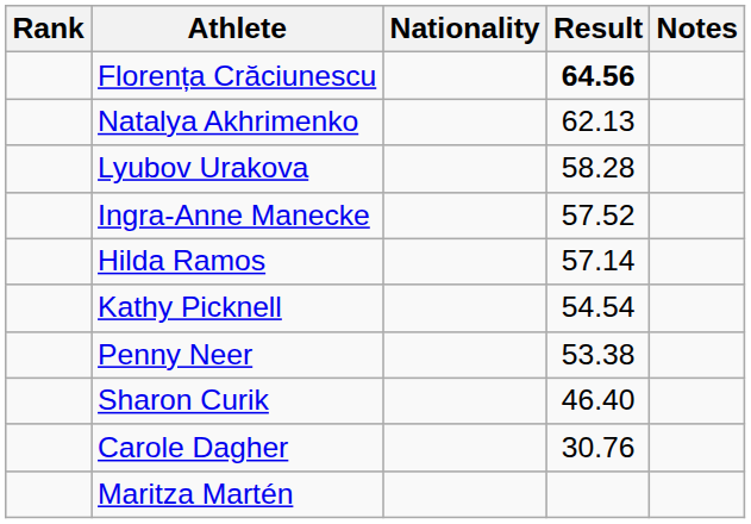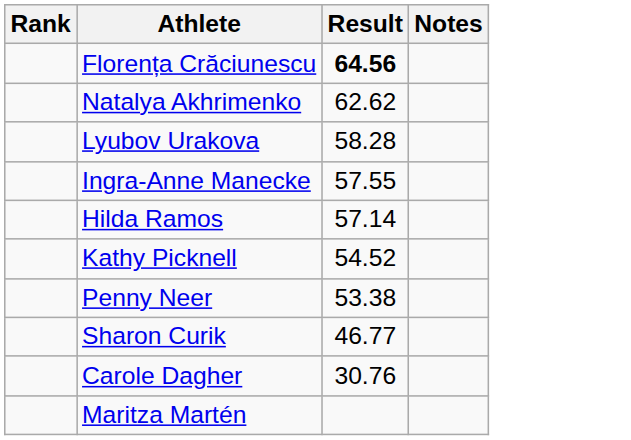- column: Nationality
Natalya Akhrimenko | Result: 62.13 -> 62.62
Ingra-Anne Manecke | Result: 57.52 -> 57.55
Kathy Picknell | Result: 54.54 -> 54.52
Sharon Curik | Result: 46.40 -> 46.77
